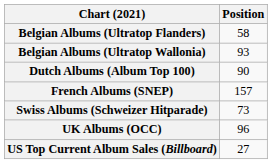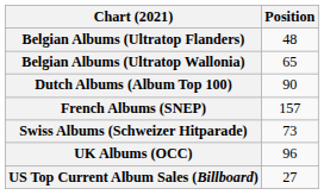Belgian Albums (Ultratop Flanders) | Position: 58 -> 48
Belgian Albums (Ultratop Wallonia) | Position: 93 -> 65
